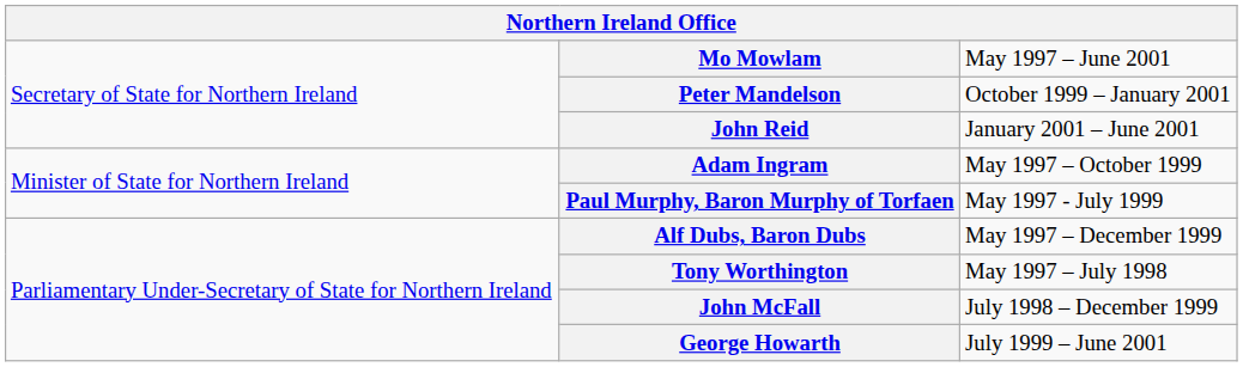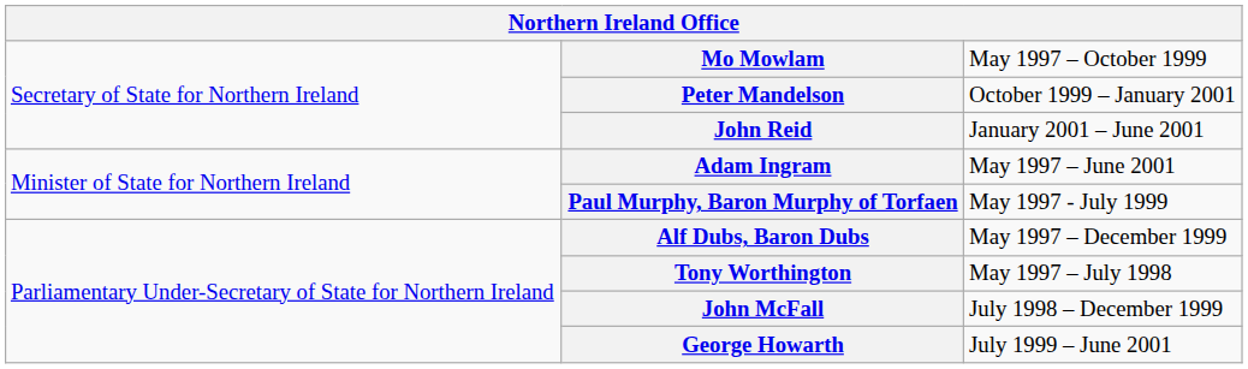Mo Mowlam | column 3: May 1997 – June 2001 -> May 1997 – October 1999
Adam Ingram | column 3: May 1997 – October 1999 -> May 1997 – June 2001
